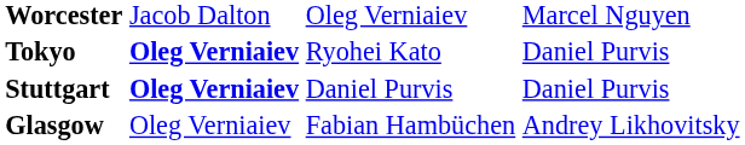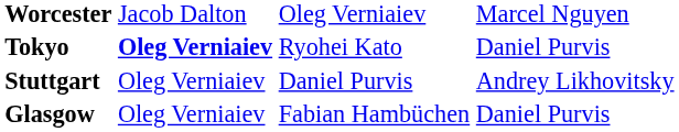Stuttgart | column 2: bold -> normal
Stuttgart | column 4: Daniel Purvis -> Andrey Likhovitsky
Glasgow | column 4: Andrey Likhovitsky -> Daniel Purvis
